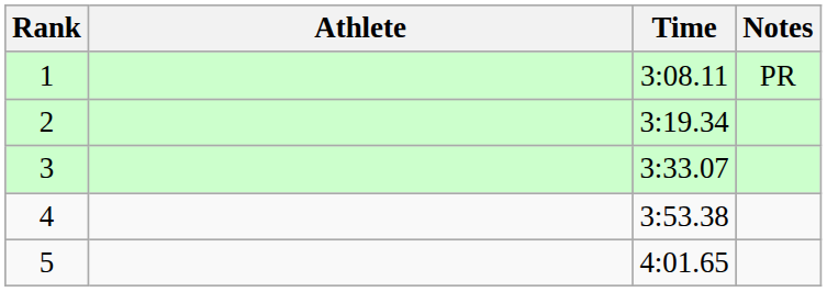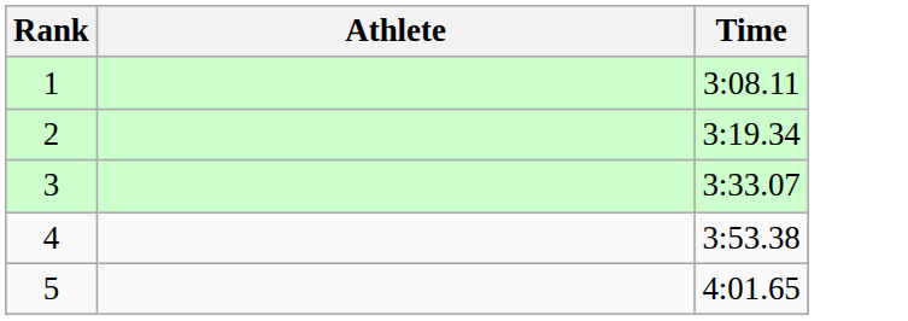- column: Notes | PR
